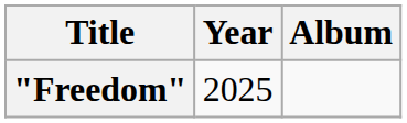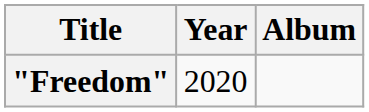"Freedom" | Year: 2025 -> 2020
